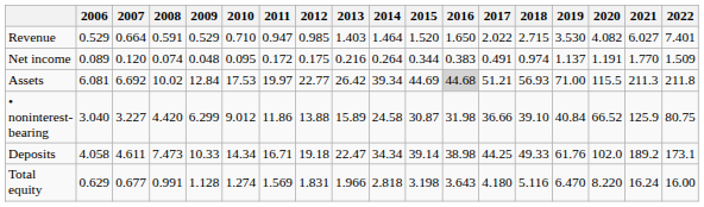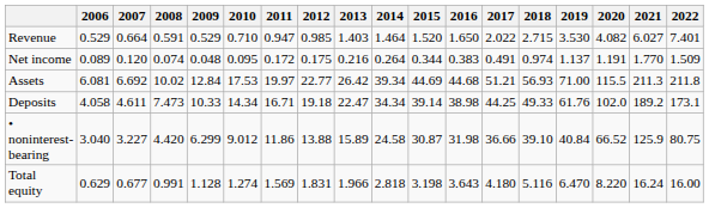Assets | 2016: lightgrey background -> no background
rows swapped: Deposits <-> • noninterest-bearing
